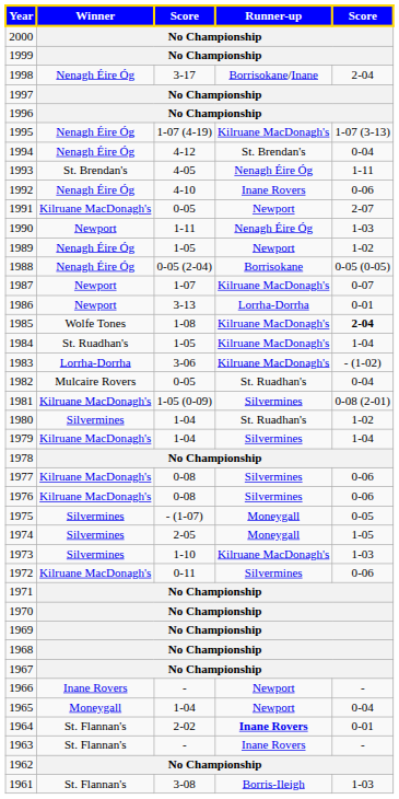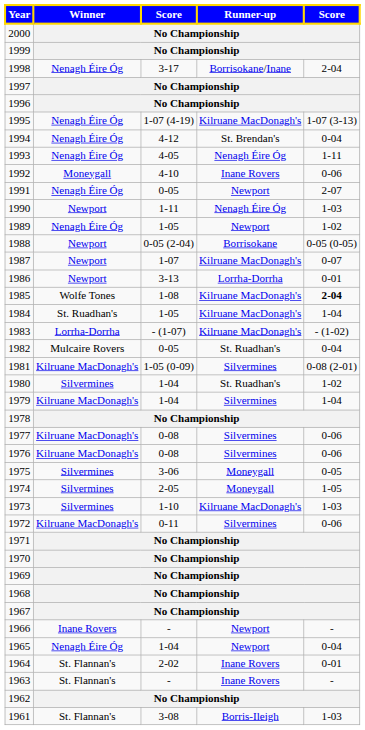1993 | Winner: St. Brendan's -> Nenagh Éire Óg
1992 | Winner: Nenagh Éire Óg -> Moneygall
1991 | Winner: Kilruane MacDonagh's -> Nenagh Éire Óg
1988 | Winner: Nenagh Éire Óg -> Newport
1983 | column 3: 3-06 -> - (1-07)
1975 | column 3: - (1-07) -> 3-06
1965 | Winner: Moneygall -> Nenagh Éire Óg
1964 | Runner-up: bold -> normal
